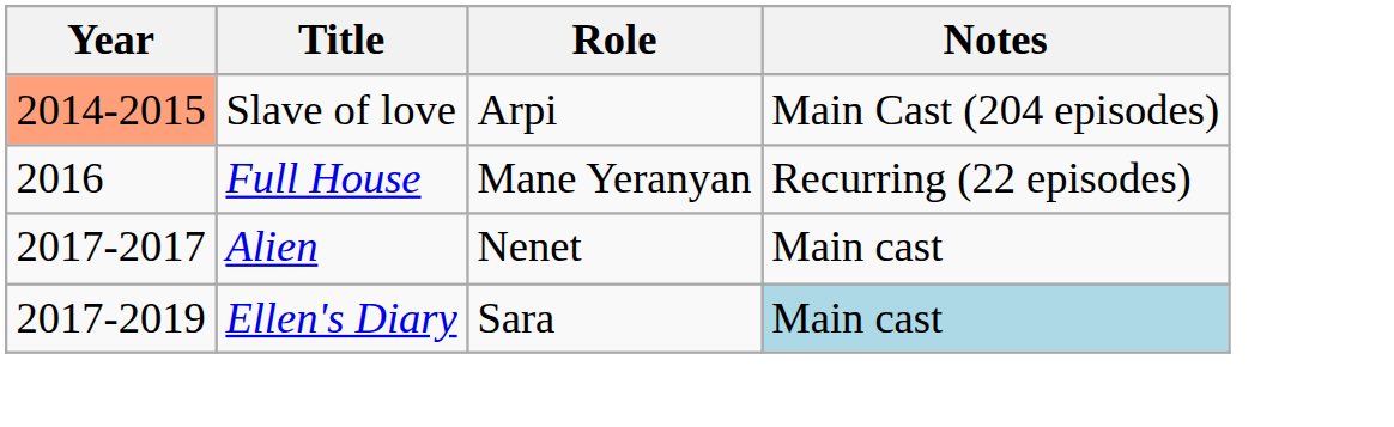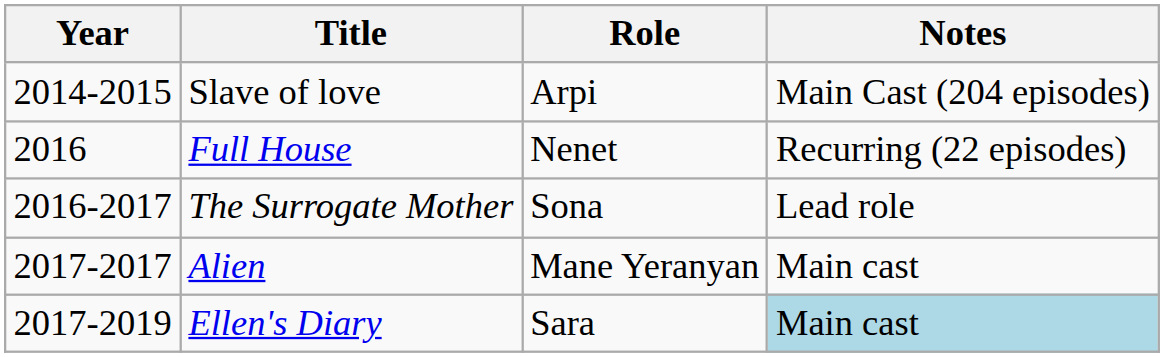Slave of love | Year: lightsalmon background -> no background
Full House | Role: Mane Yeranyan -> Nenet
+ row: 2016-2017 | The Surrogate Mother | Sona | Lead role
Alien | Role: Nenet -> Mane Yeranyan
